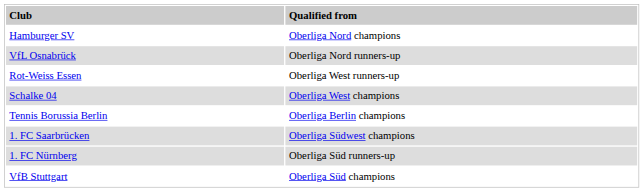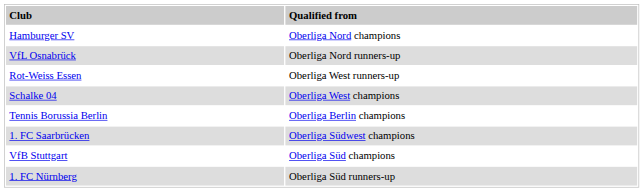rows swapped: VfB Stuttgart <-> 1. FC Nürnberg
